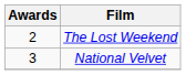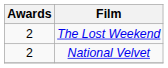National Velvet | Awards: 3 -> 2
